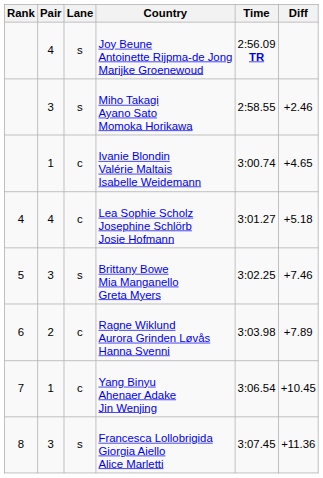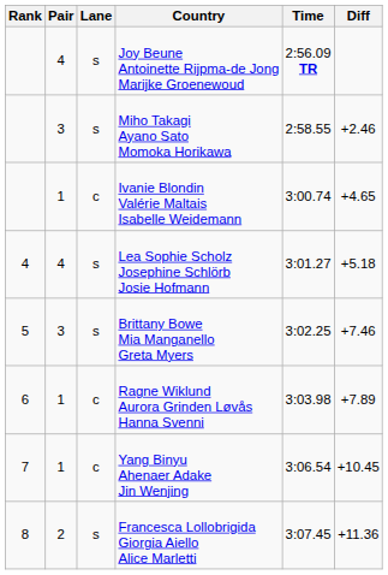Lea Sophie Scholz Josephine Schlörb Josie Hofmann | Lane: c -> s
Ragne Wiklund Aurora Grinden Løvås Hanna Svenni | Pair: 2 -> 1
Francesca Lollobrigida Giorgia Aiello Alice Marletti | Pair: 3 -> 2
